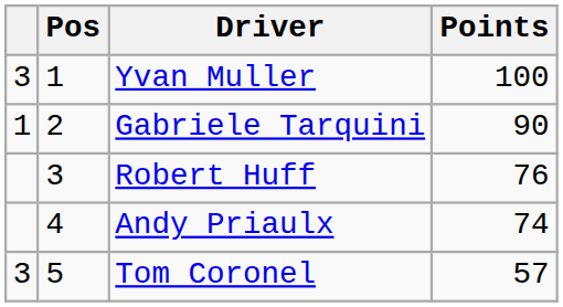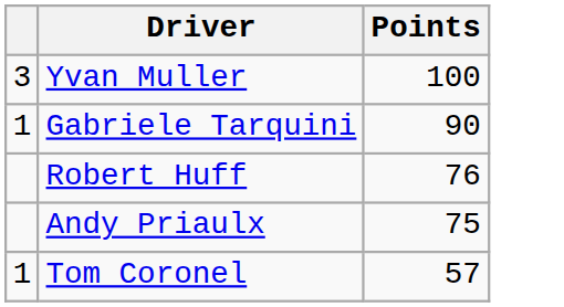- column: Pos | 1 | 2 | 3 | 4 | 5
Andy Priaulx | Points: 74 -> 75
Tom Coronel | column 1: 3 -> 1
